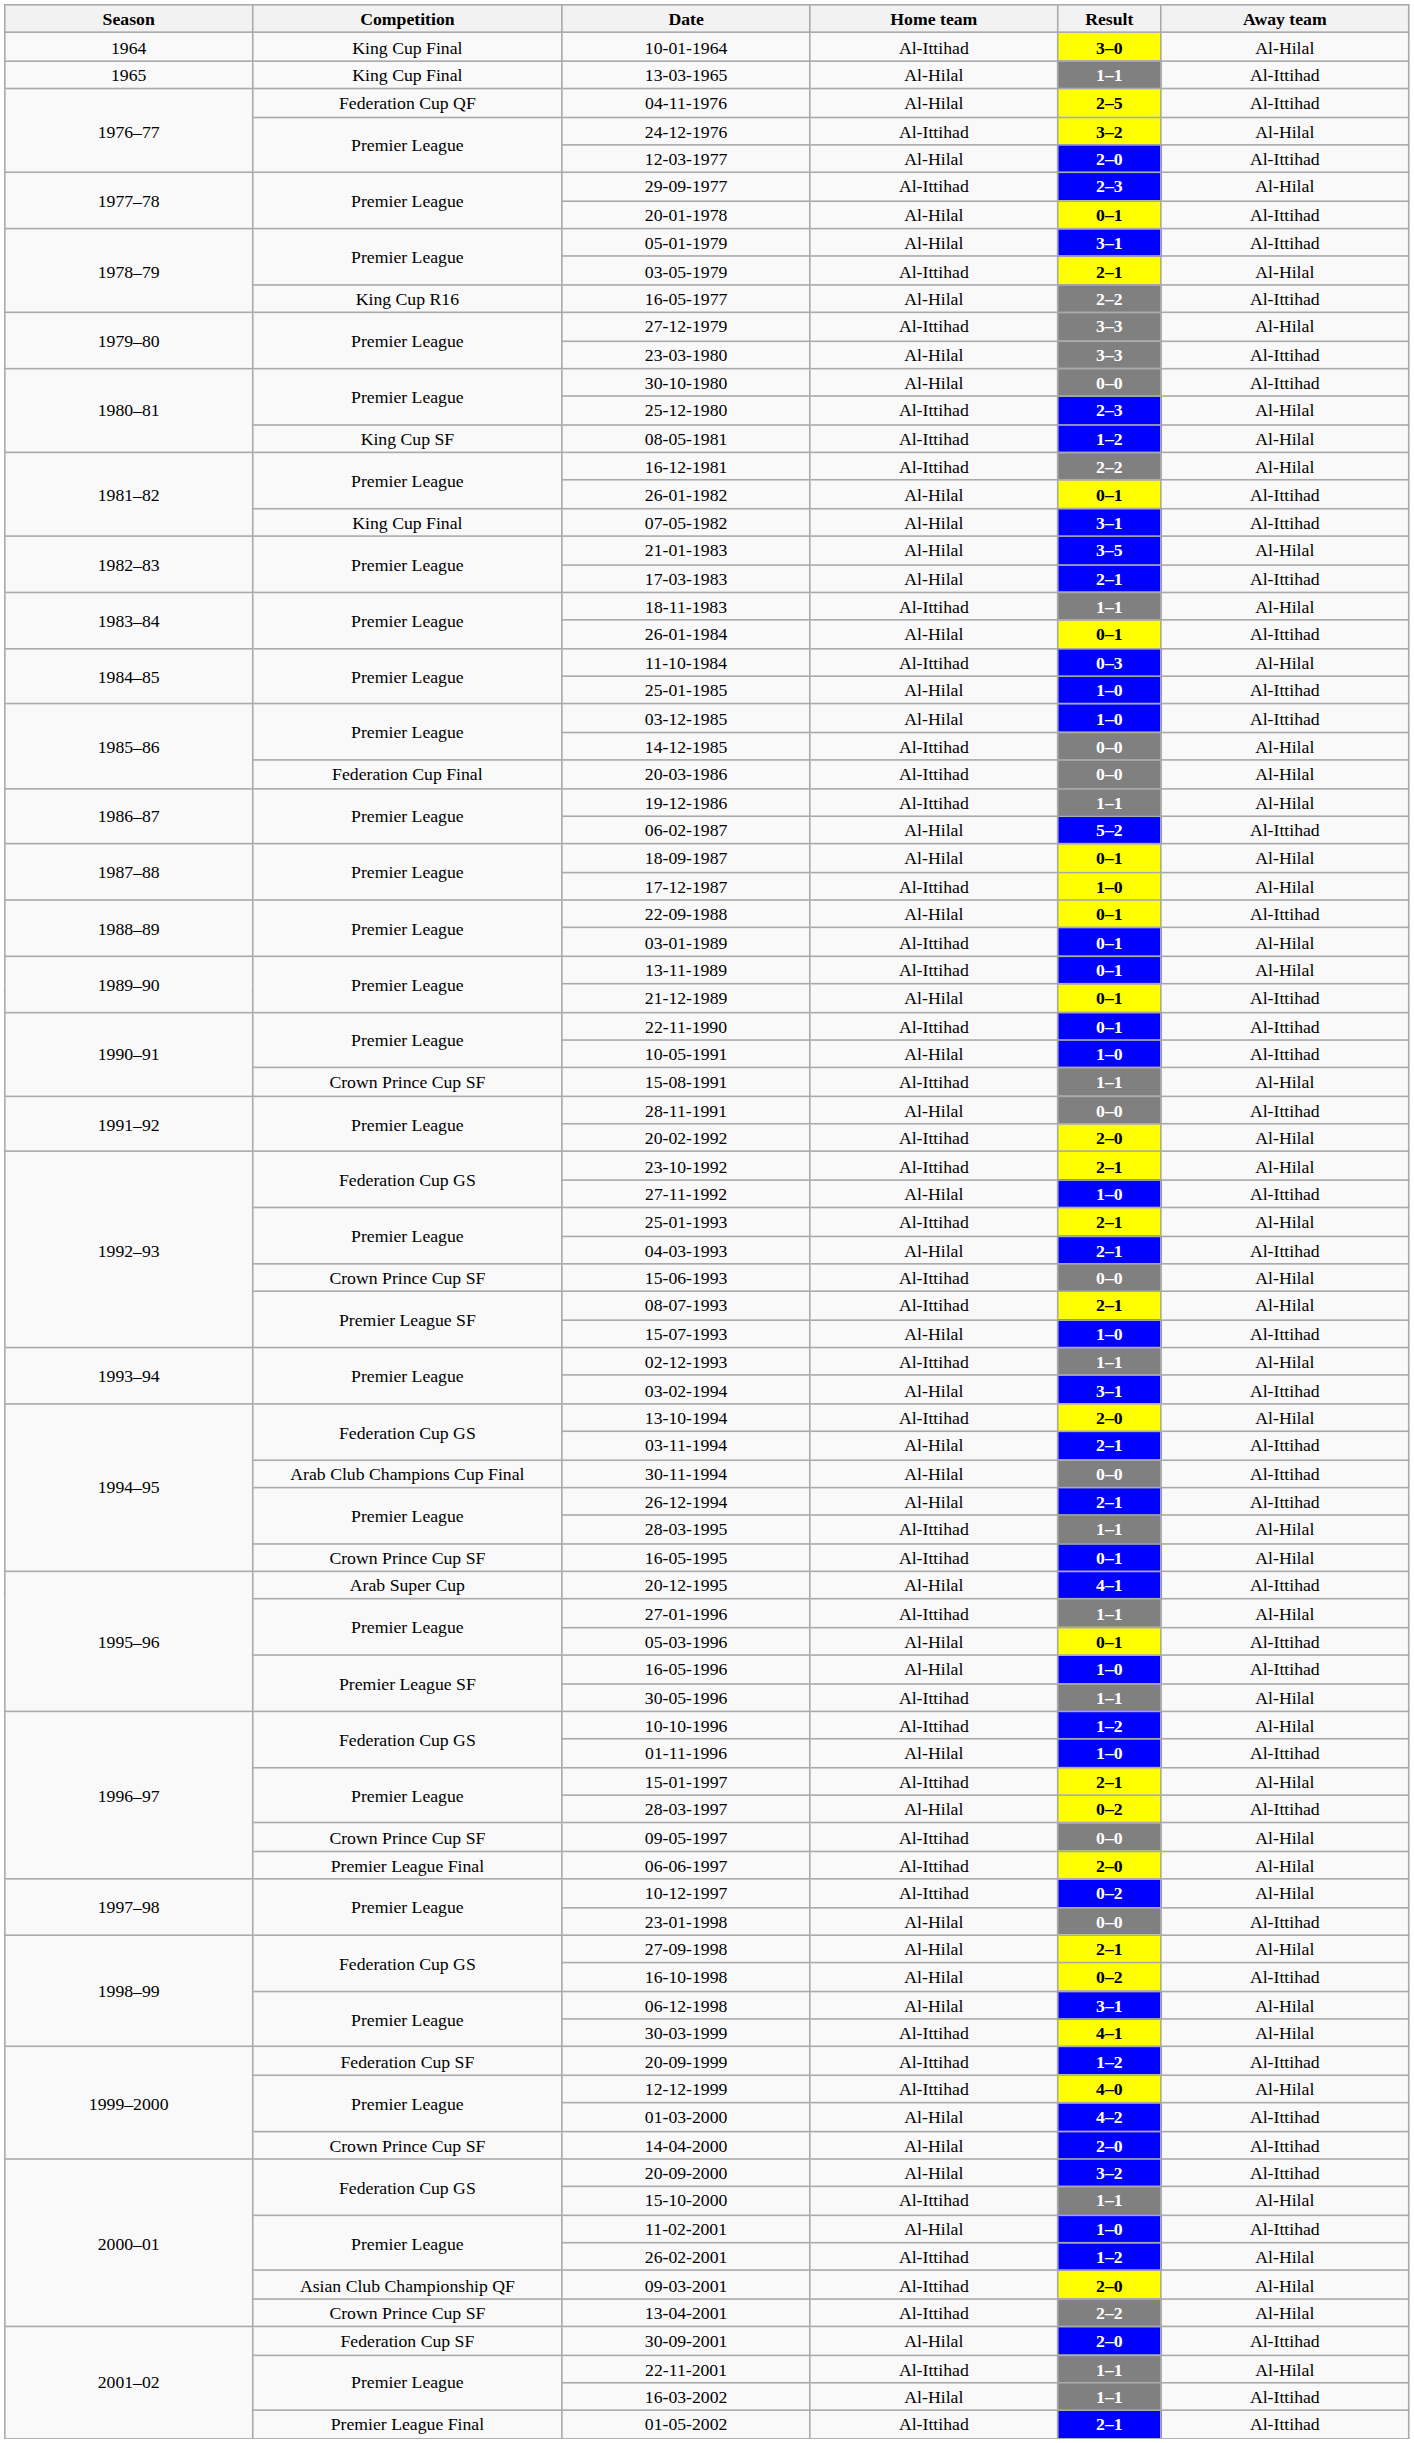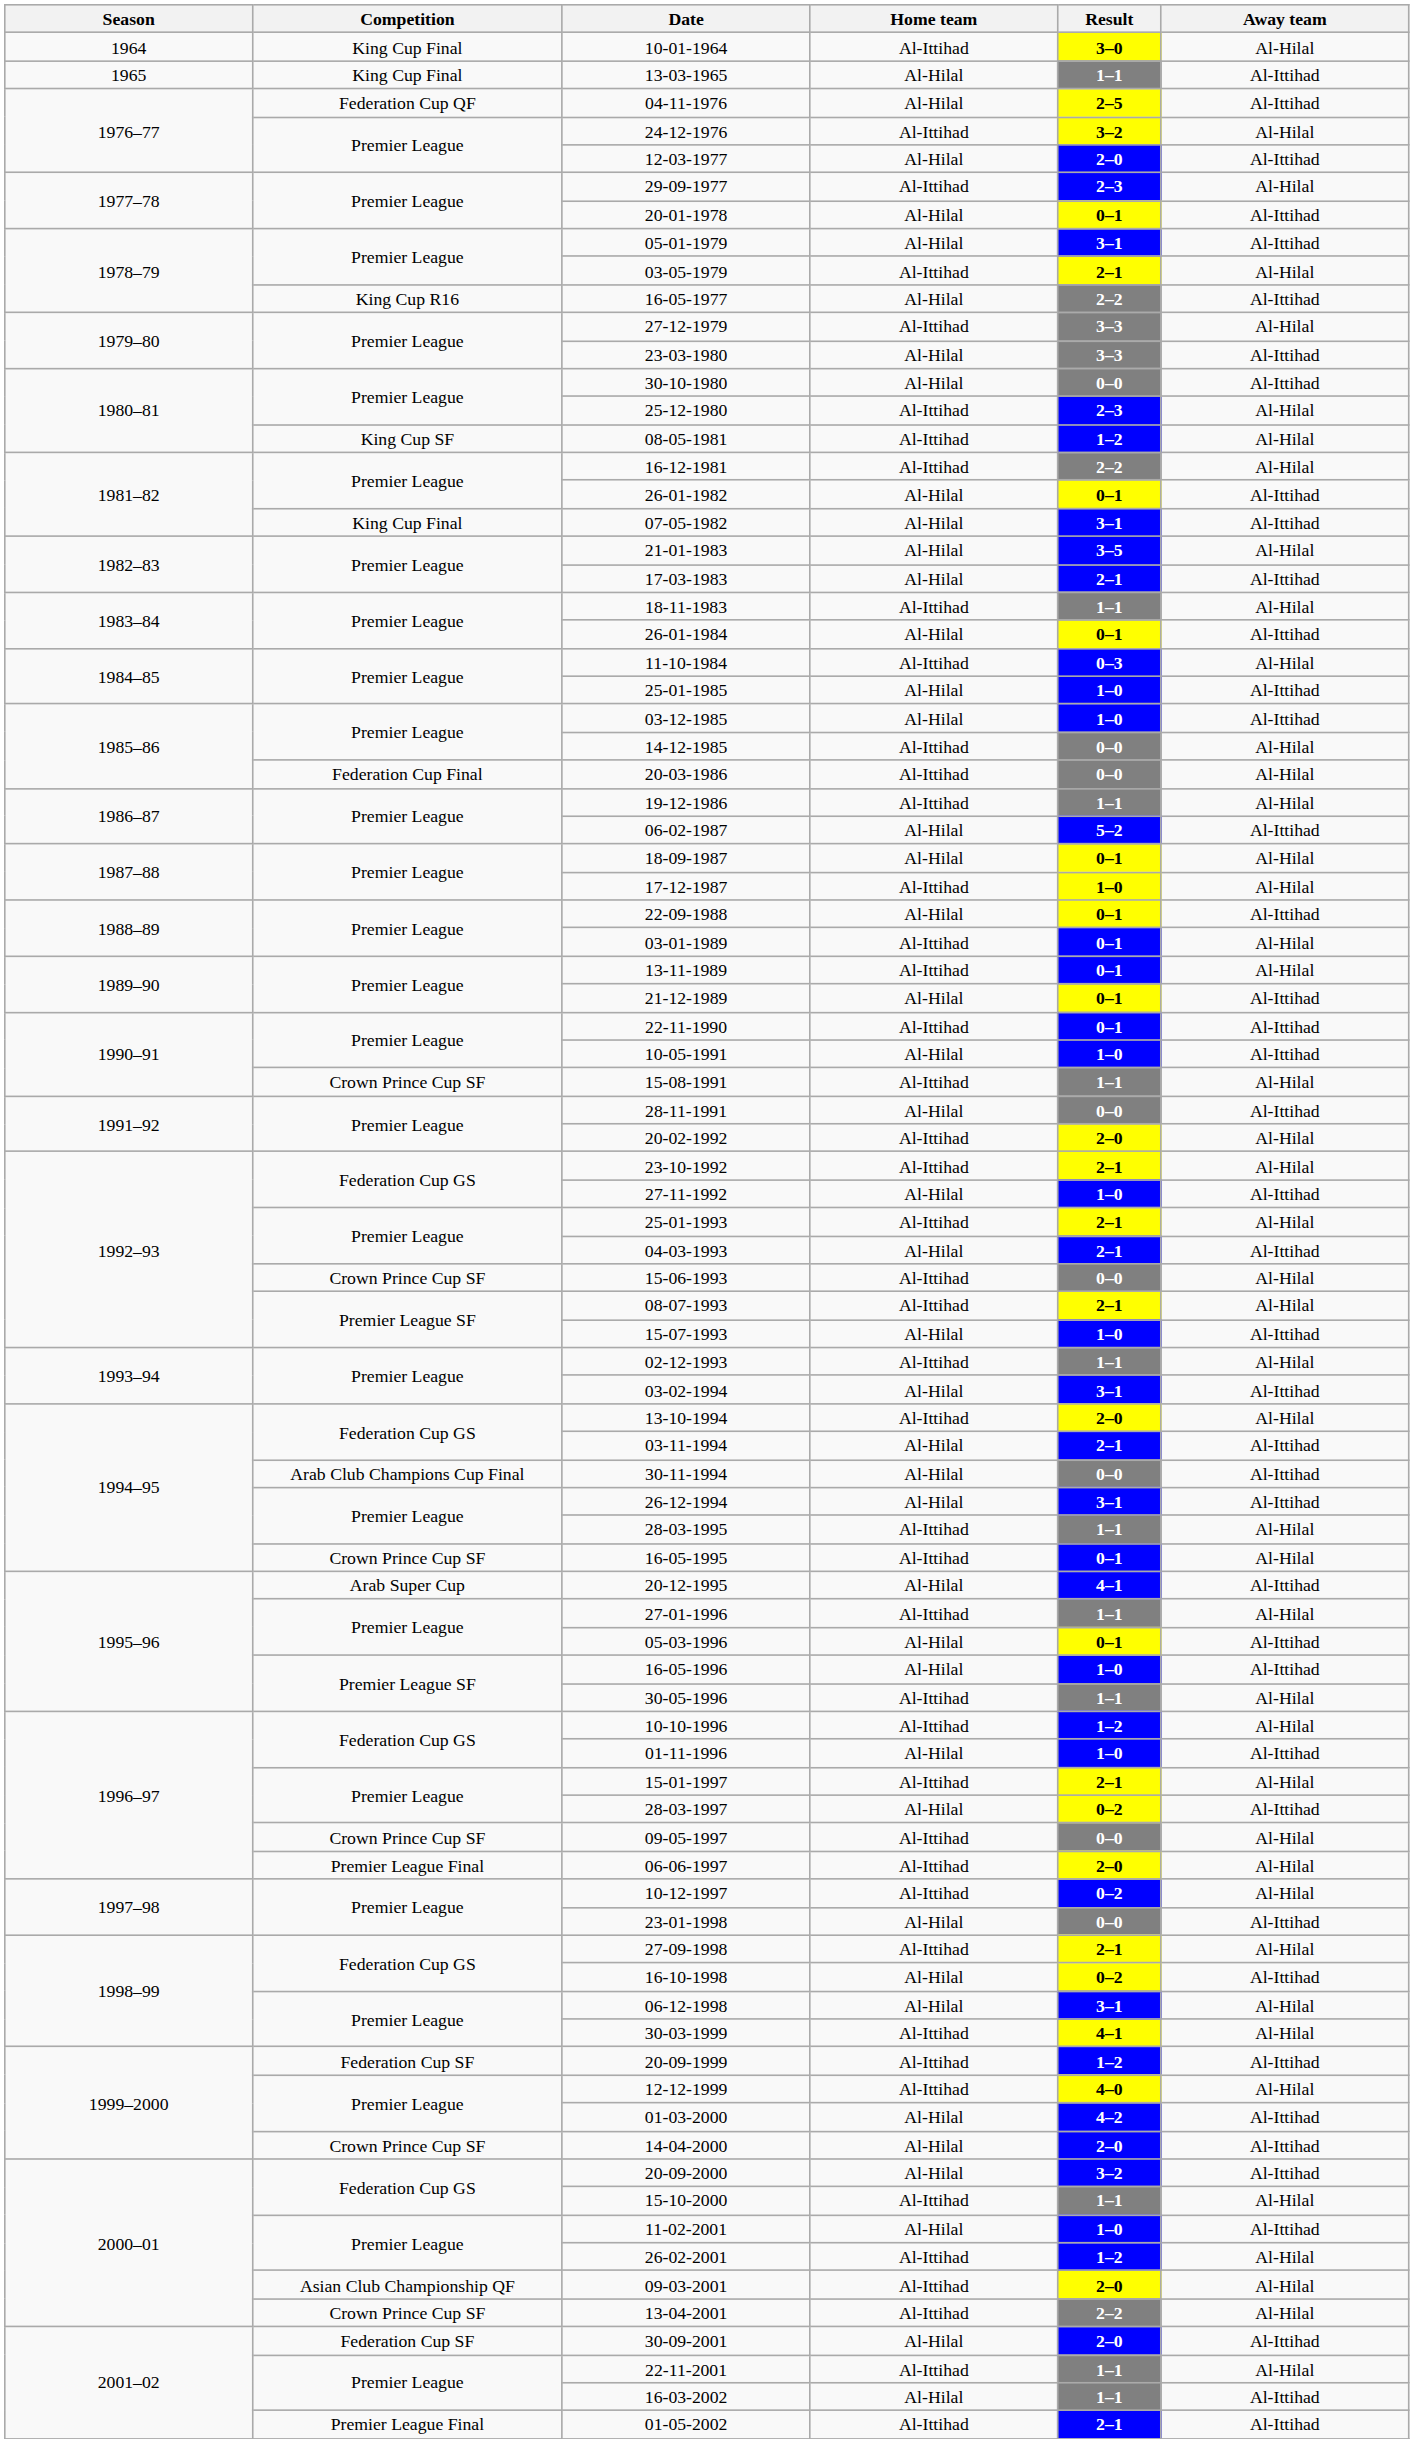26-12-1994 | Result: 2–1 -> 3–1
27-09-1998 | Home team: Al-Hilal -> Al-Ittihad
